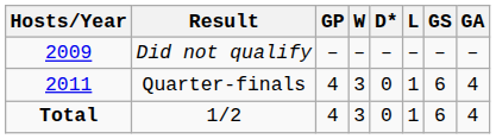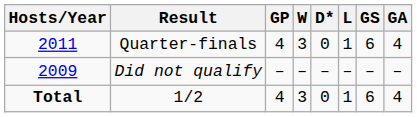rows swapped: Did not qualify <-> Quarter-finals
